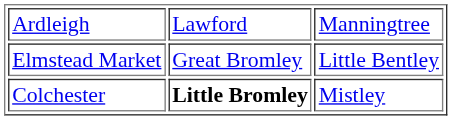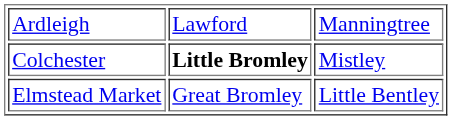rows swapped: Colchester <-> Elmstead Market
